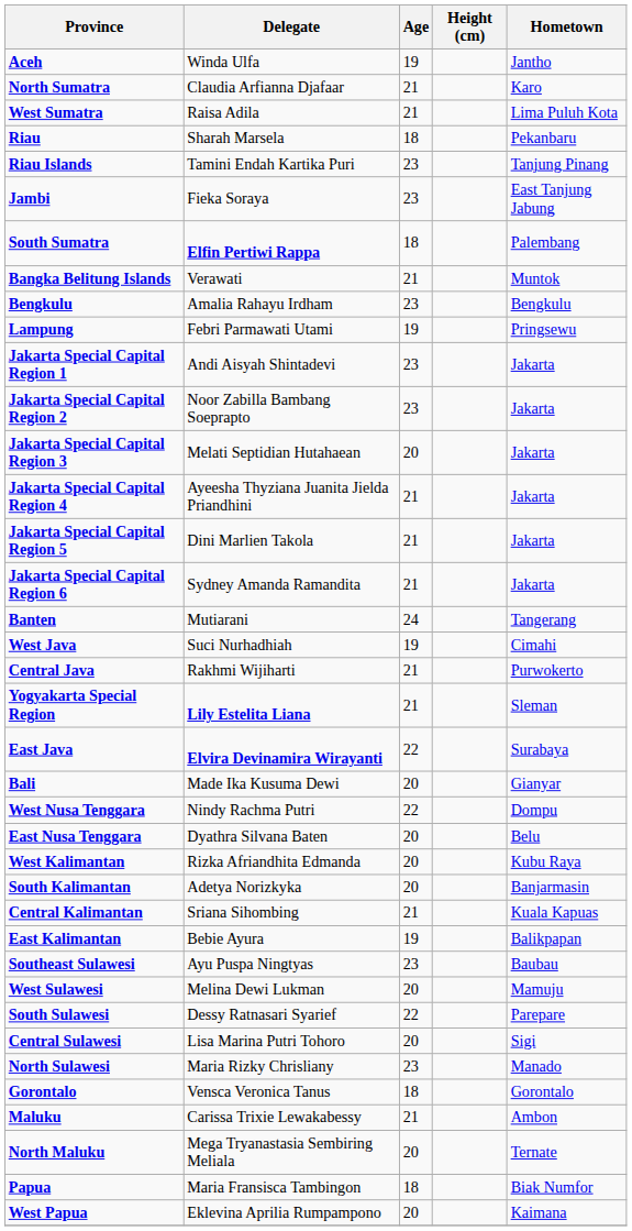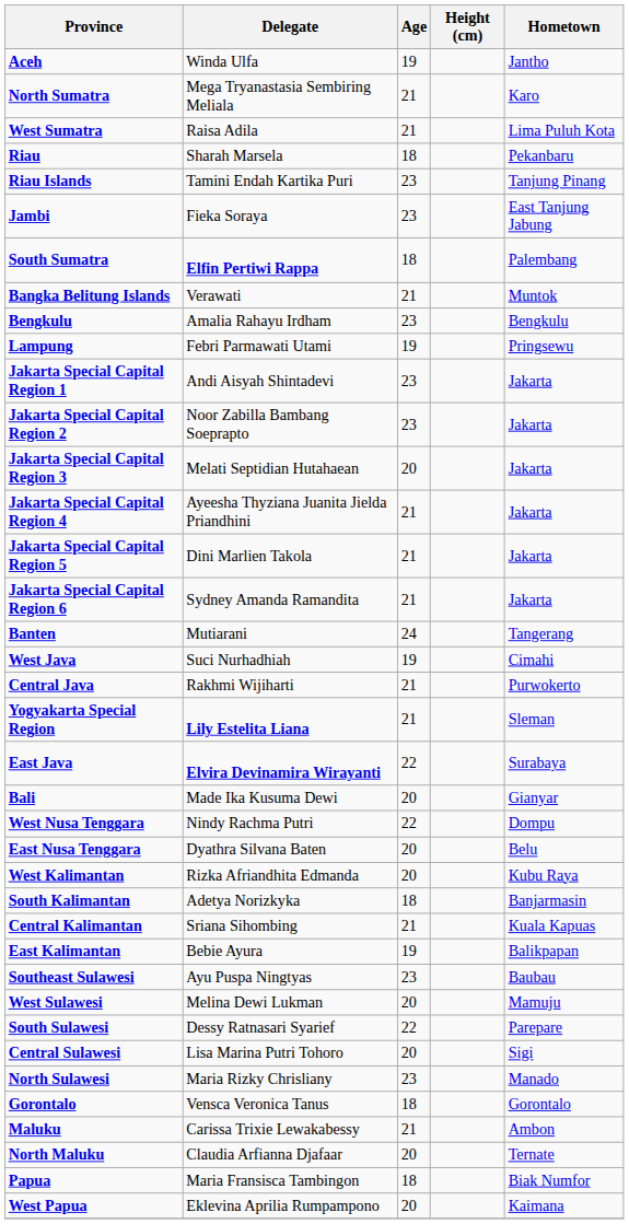North Sumatra | Delegate: Claudia Arfianna Djafaar -> Mega Tryanastasia Sembiring Meliala
South Kalimantan | Age: 20 -> 18
North Maluku | Delegate: Mega Tryanastasia Sembiring Meliala -> Claudia Arfianna Djafaar
